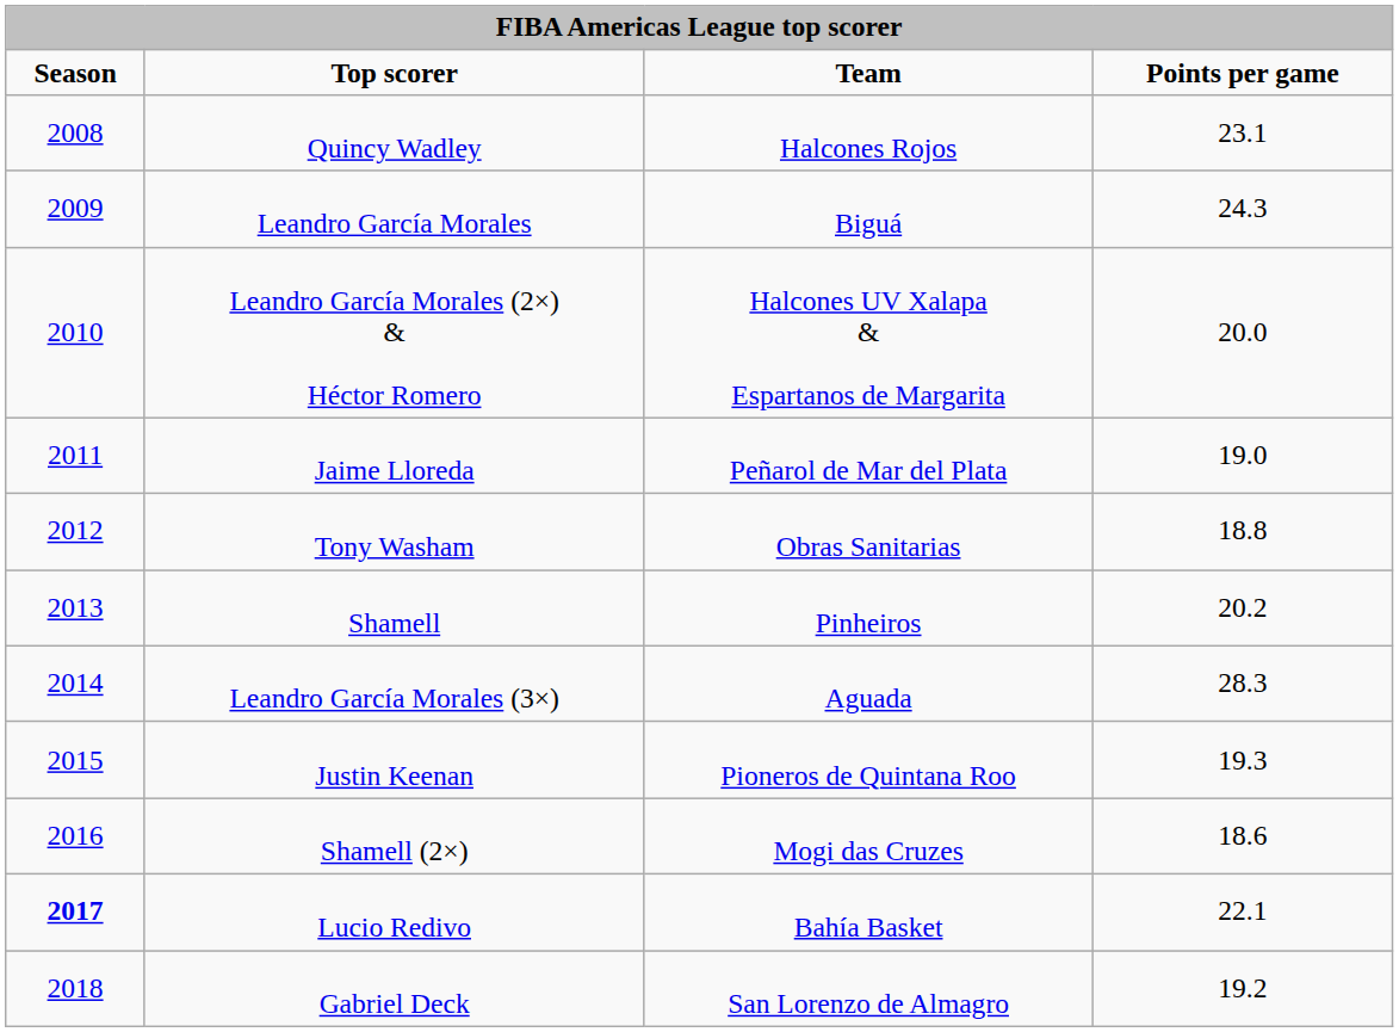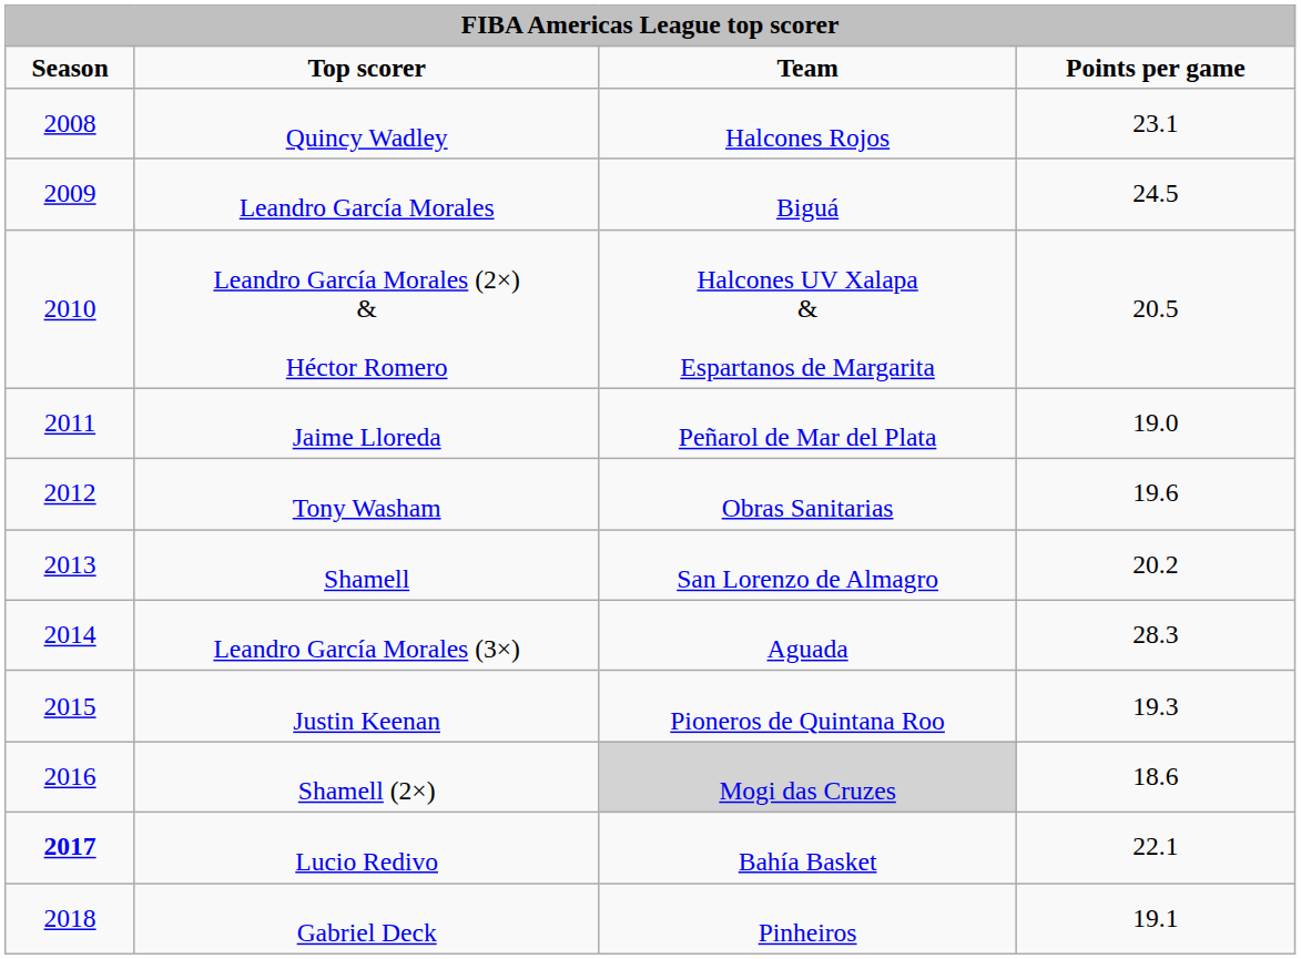Leandro García Morales | Points per game: 24.3 -> 24.5
Leandro García Morales (2×) & Héctor Romero | Points per game: 20.0 -> 20.5
Tony Washam | Points per game: 18.8 -> 19.6
Shamell | Team: Pinheiros -> San Lorenzo de Almagro
Shamell (2×) | Team: no background -> lightgrey background
Gabriel Deck | Team: San Lorenzo de Almagro -> Pinheiros
Gabriel Deck | Points per game: 19.2 -> 19.1
